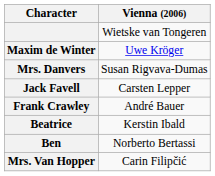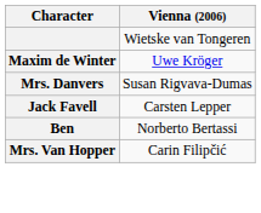- row: Frank Crawley | André Bauer
- row: Beatrice | Kerstin Ibald
